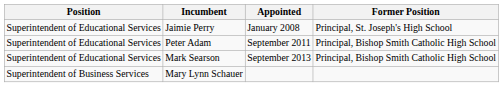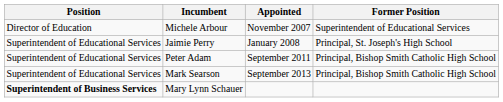+ row: Director of Education | Michele Arbour | November 2007 | Superintendent of Educational Services
Mary Lynn Schauer | Position: normal -> bold
